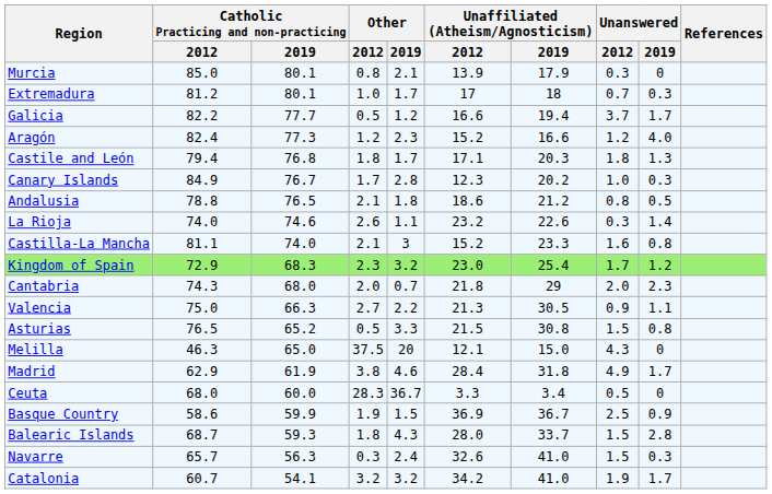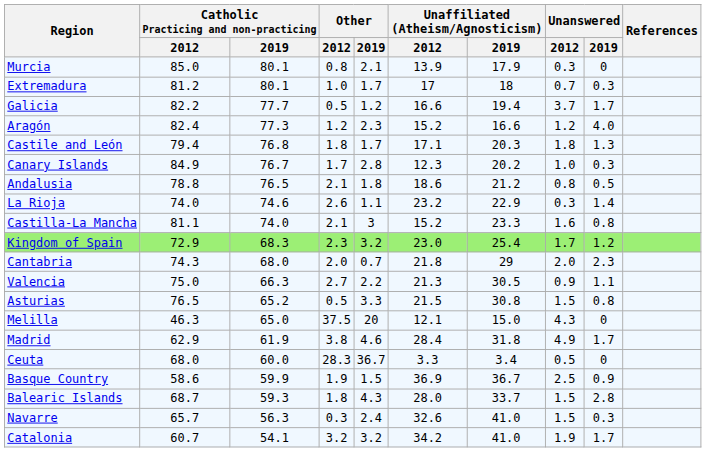La Rioja | Unaffiliated (Atheism/Agnosticism) / 2019: 22.6 -> 22.9
